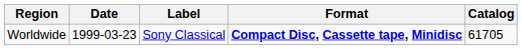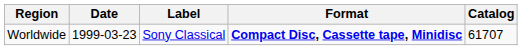Worldwide | Catalog: 61705 -> 61707
